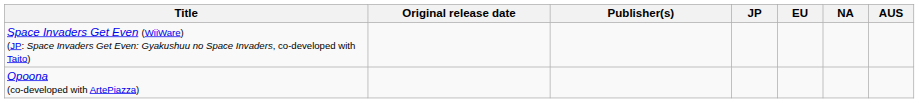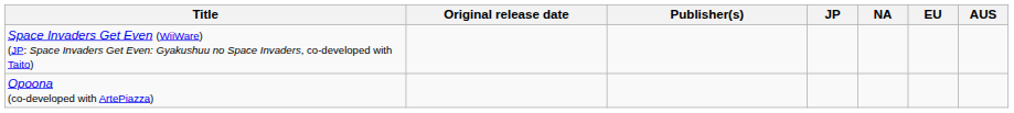columns swapped: NA <-> EU
